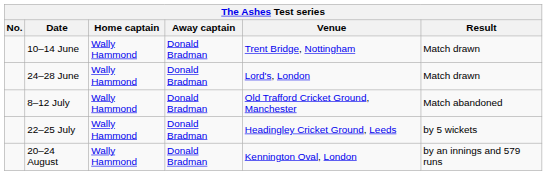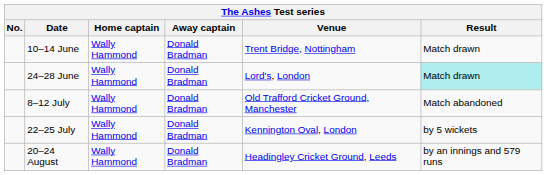24–28 June | Result: no background -> paleturquoise background
22–25 July | Venue: Headingley Cricket Ground, Leeds -> Kennington Oval, London
20–24 August | Venue: Kennington Oval, London -> Headingley Cricket Ground, Leeds
